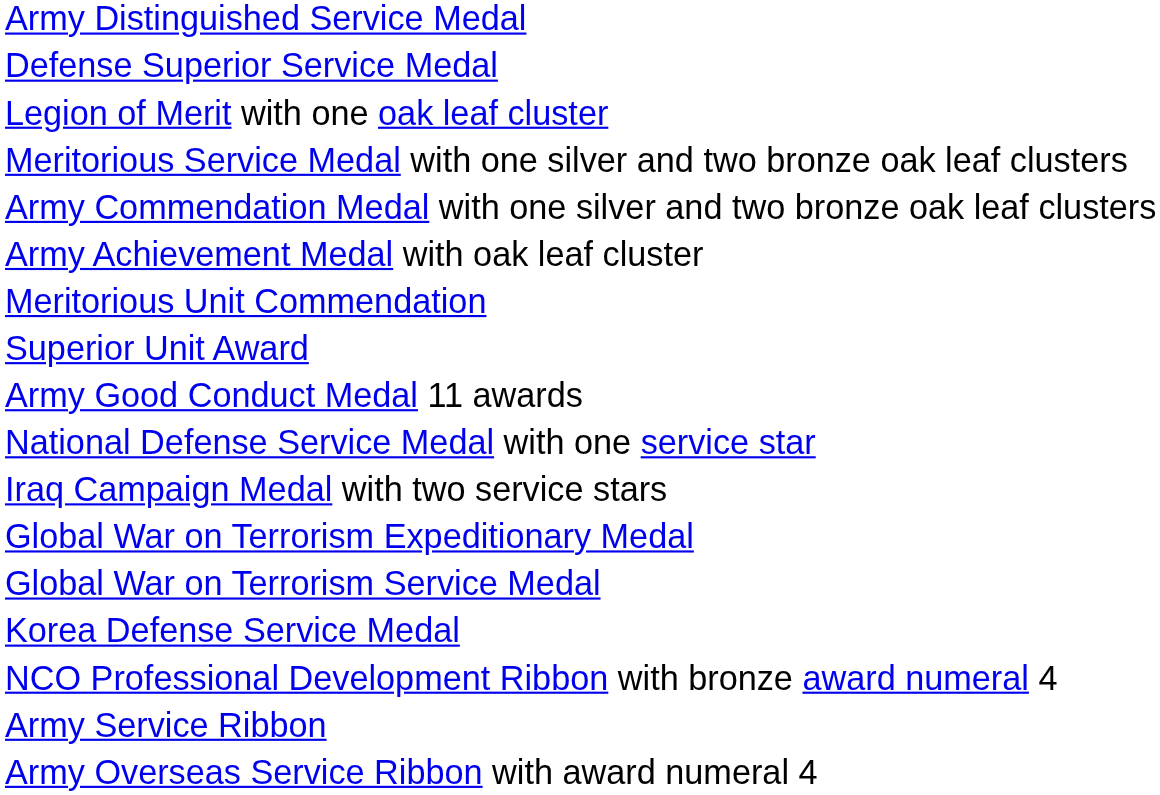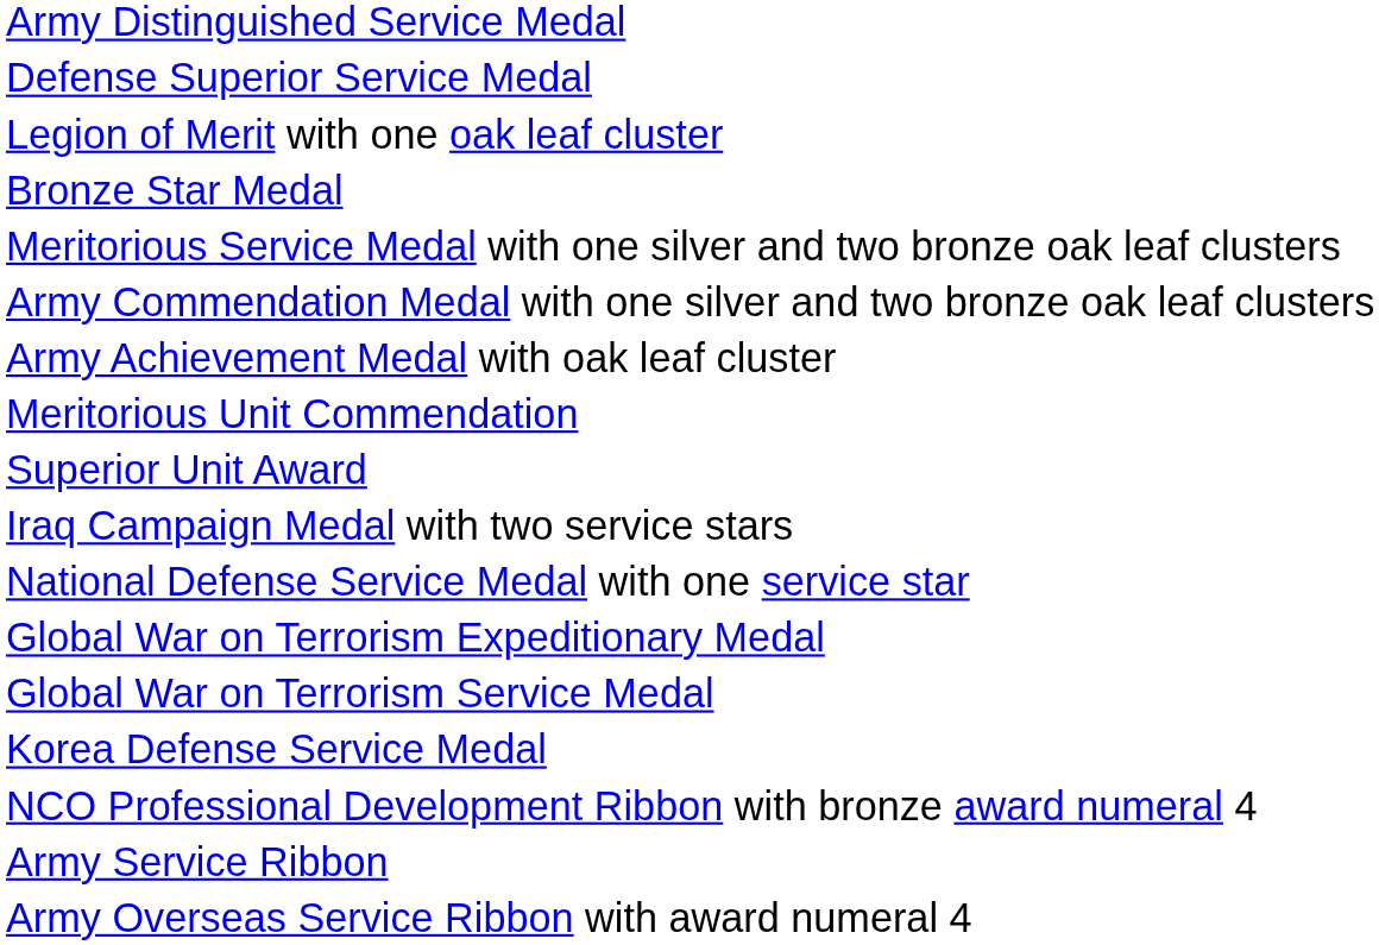+ row: Bronze Star Medal
- row: Army Good Conduct Medal 11 awards
rows swapped: National Defense Service Medal with one service star <-> Iraq Campaign Medal with two service stars
